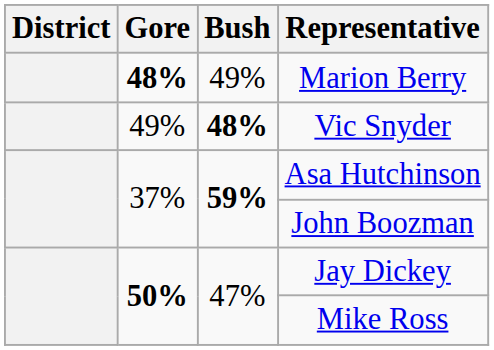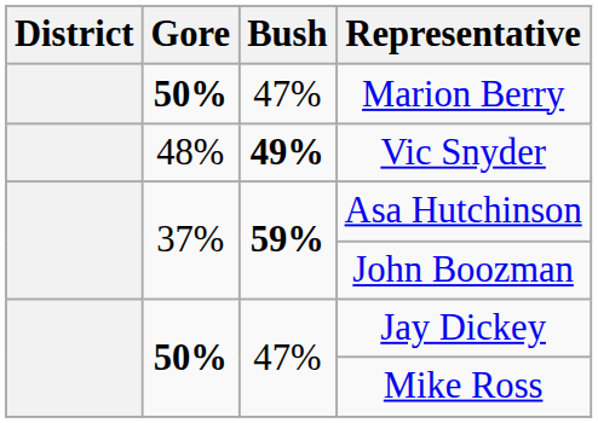Marion Berry | Gore: 48% -> 50%
Marion Berry | Bush: 49% -> 47%
Vic Snyder | Gore: 49% -> 48%
Vic Snyder | Bush: 48% -> 49%
